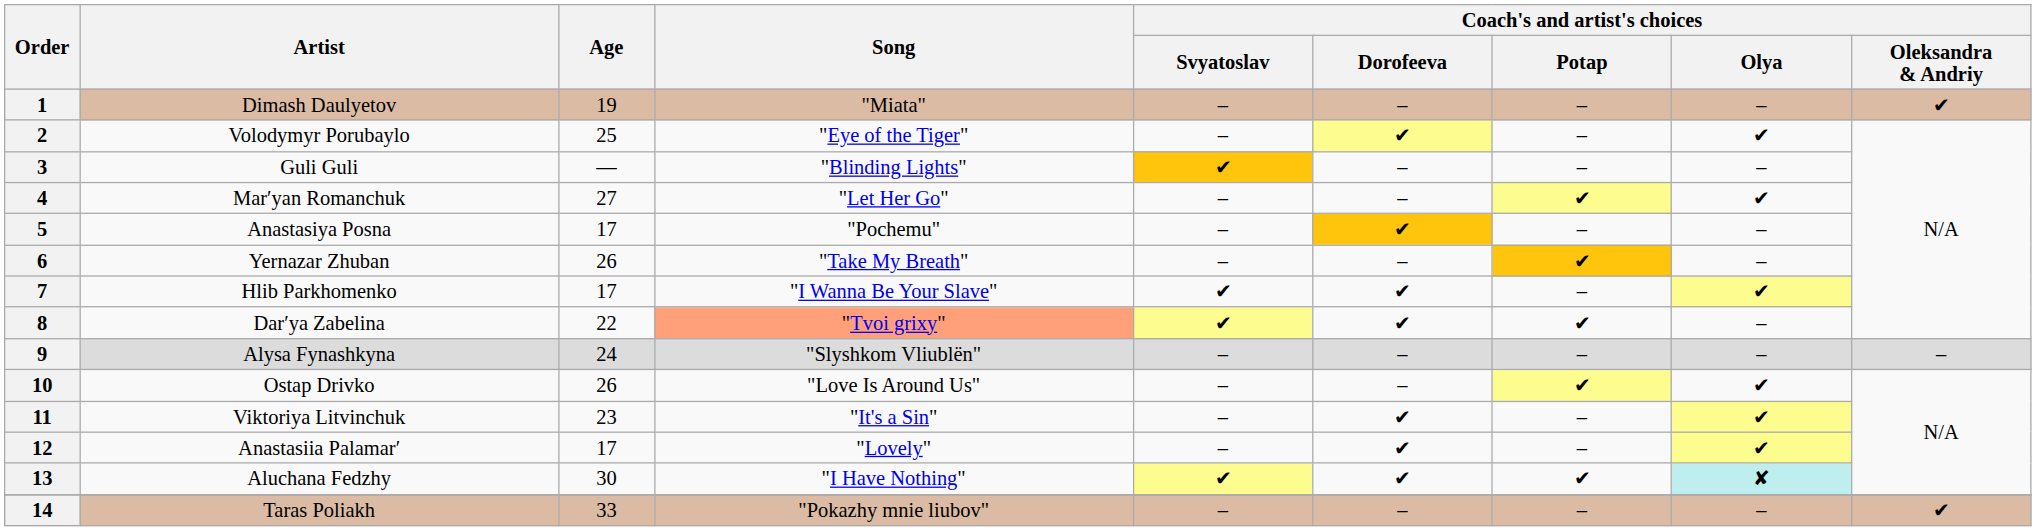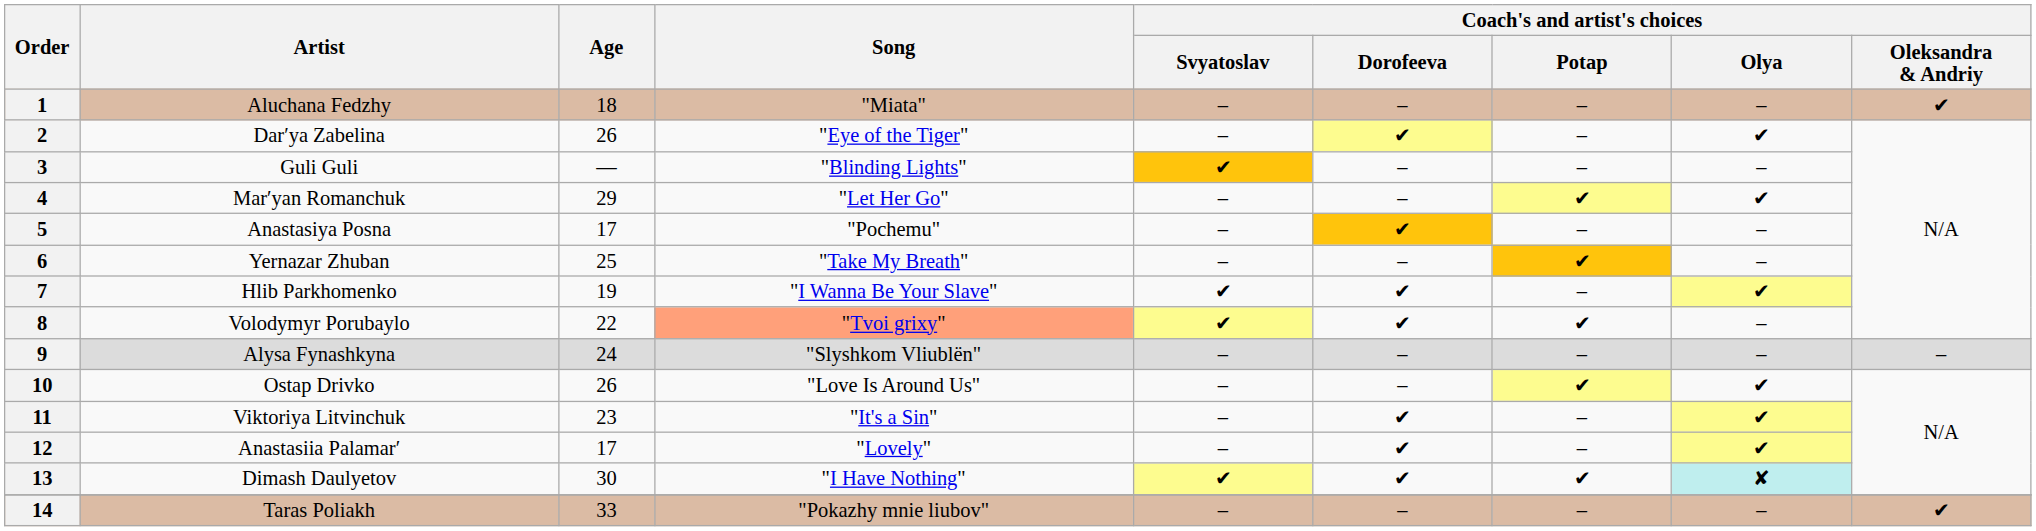1 | Artist: Dimash Daulyetov -> Aluchana Fedzhy
1 | Age: 19 -> 18
2 | Artist: Volodymyr Porubaylo -> Darʹya Zabelina
2 | Age: 25 -> 26
4 | Age: 27 -> 29
6 | Age: 26 -> 25
7 | Age: 17 -> 19
8 | Artist: Darʹya Zabelina -> Volodymyr Porubaylo
13 | Artist: Aluchana Fedzhy -> Dimash Daulyetov
